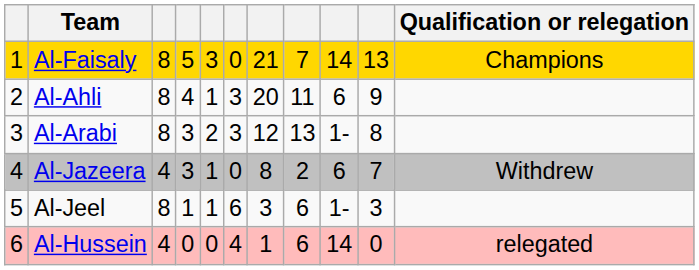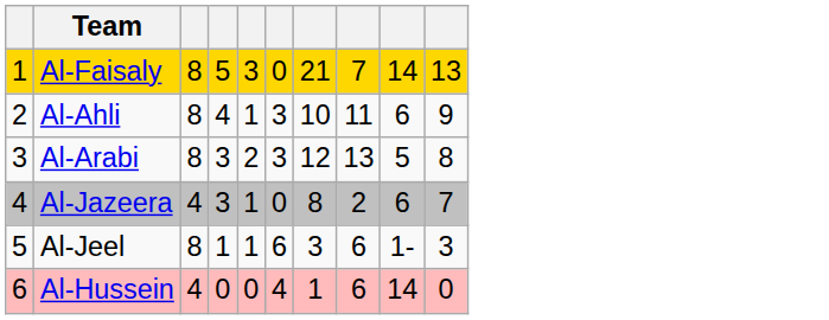- column: Qualification or relegation | Champions | Withdrew | relegated
Al-Ahli | column 7: 20 -> 10
Al-Arabi | column 9: 1- -> 5
